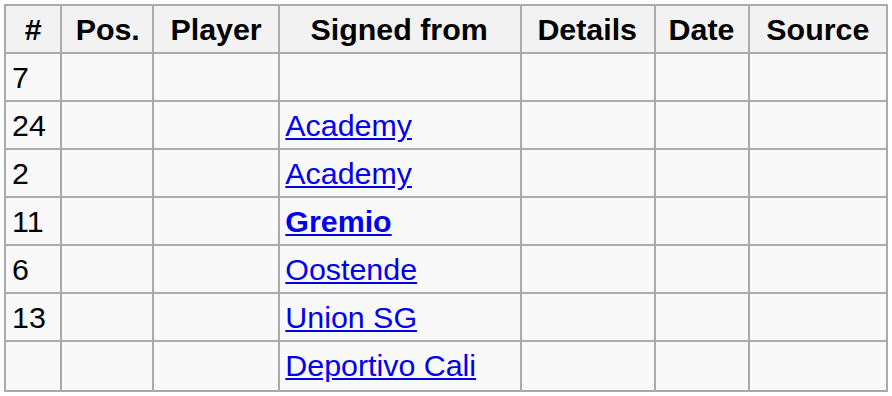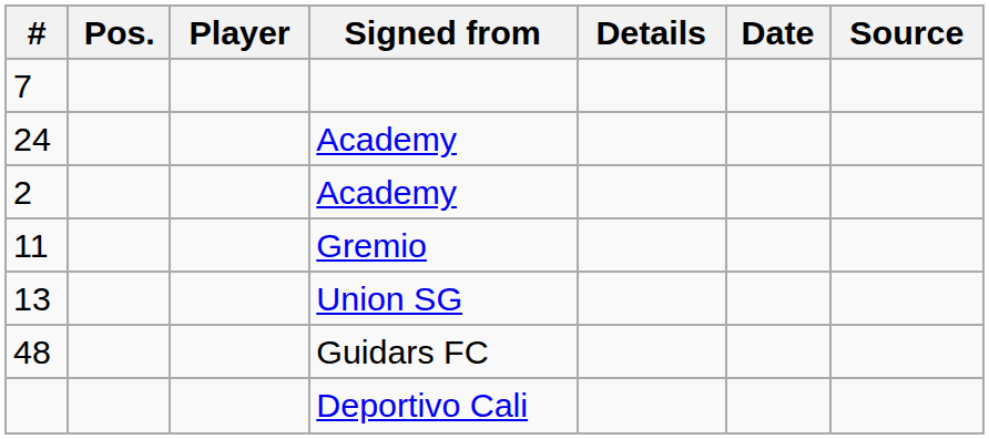11 | Signed from: bold -> normal
- row: 6 | Oostende
+ row: 48 | Guidars FC
